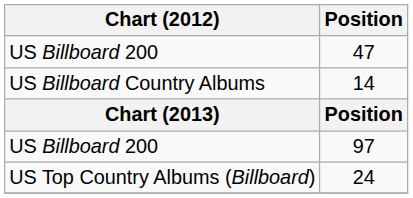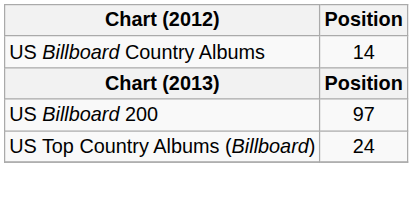- row: US Billboard 200 | 47
